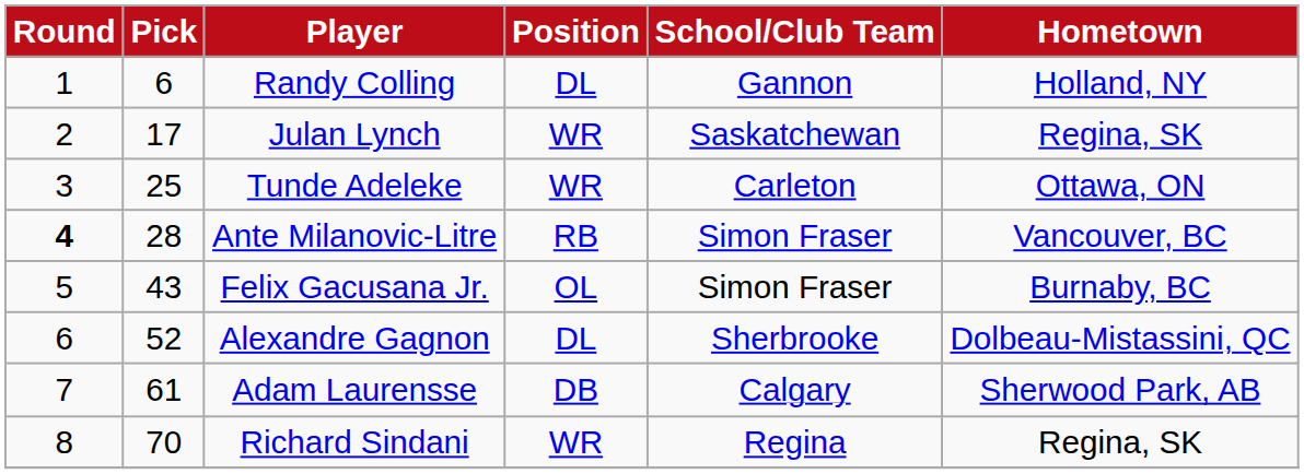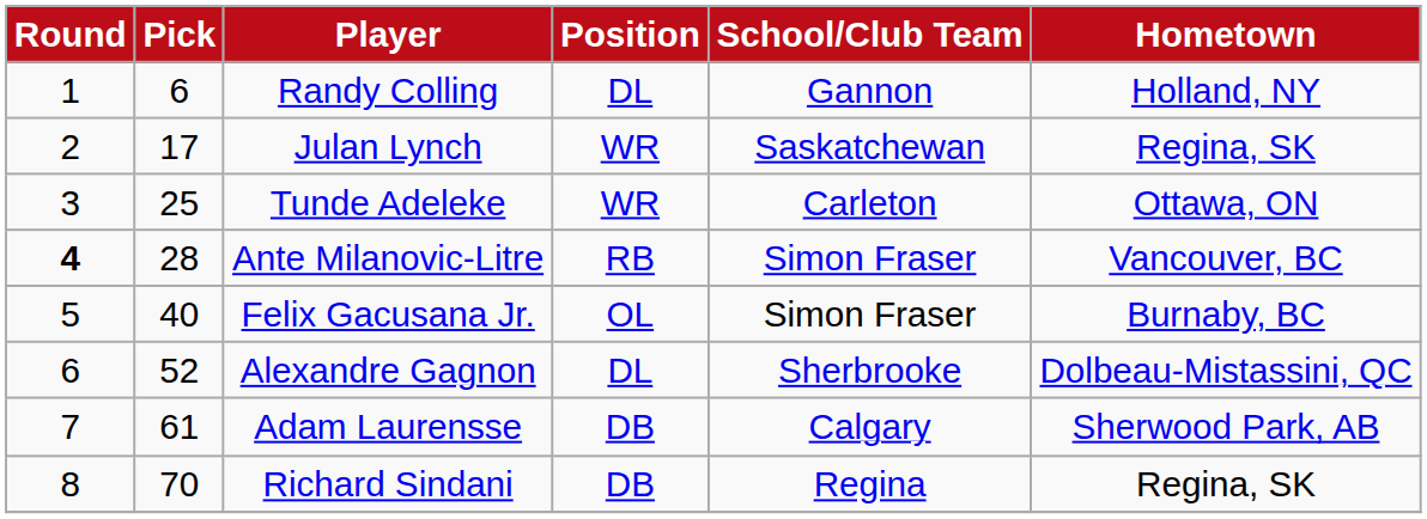Felix Gacusana Jr. | Pick: 43 -> 40
Richard Sindani | Position: WR -> DB
